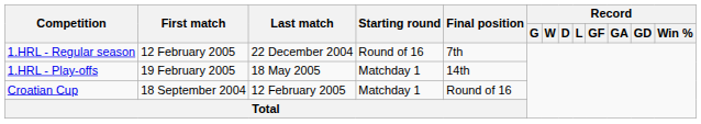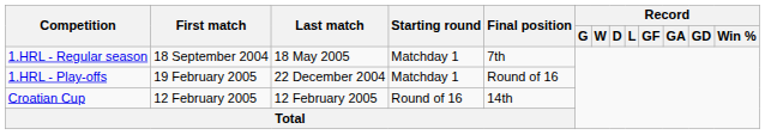1.HRL - Regular season | First match: 12 February 2005 -> 18 September 2004
1.HRL - Regular season | Last match: 22 December 2004 -> 18 May 2005
1.HRL - Regular season | Starting round: Round of 16 -> Matchday 1
1.HRL - Play-offs | Last match: 18 May 2005 -> 22 December 2004
1.HRL - Play-offs | Final position: 14th -> Round of 16
Croatian Cup | First match: 18 September 2004 -> 12 February 2005
Croatian Cup | Starting round: Matchday 1 -> Round of 16
Croatian Cup | Final position: Round of 16 -> 14th
